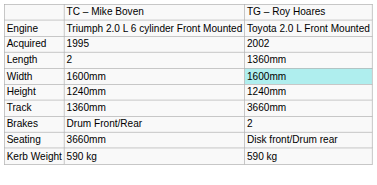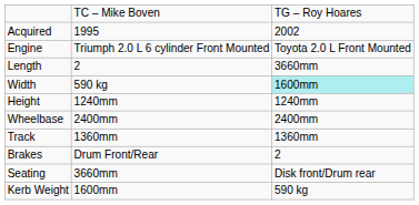rows swapped: Acquired <-> Engine
Length | column 3: 1360mm -> 3660mm
Width | column 2: 1600mm -> 590 kg
+ row: Wheelbase | 2400mm | 2400mm
Track | column 3: 3660mm -> 1360mm
Kerb Weight | column 2: 590 kg -> 1600mm
